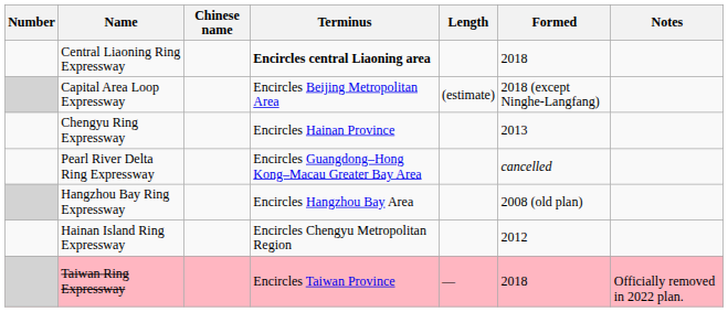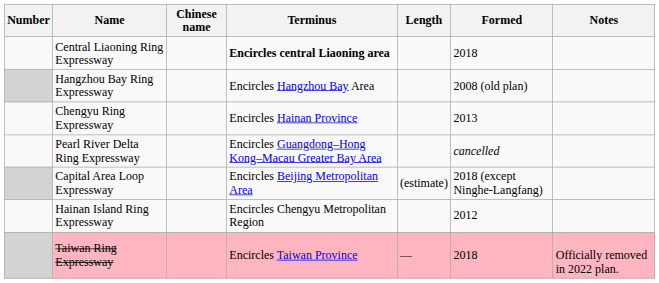rows swapped: Hangzhou Bay Ring Expressway <-> Capital Area Loop Expressway
